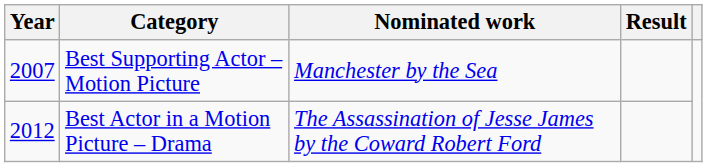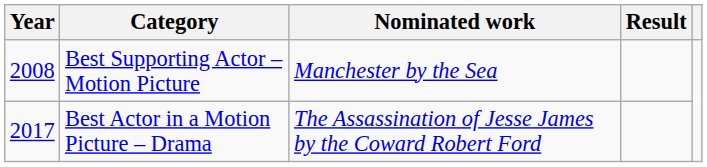Best Supporting Actor – Motion Picture | Year: 2007 -> 2008
Best Actor in a Motion Picture – Drama | Year: 2012 -> 2017
